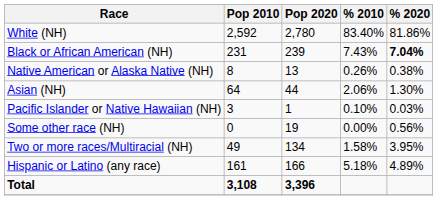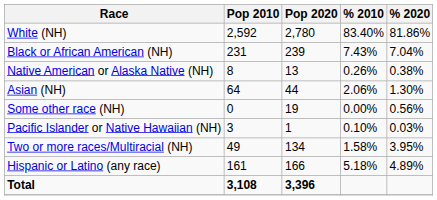Black or African American (NH) | % 2020: bold -> normal
rows swapped: Pacific Islander or Native Hawaiian (NH) <-> Some other race (NH)
